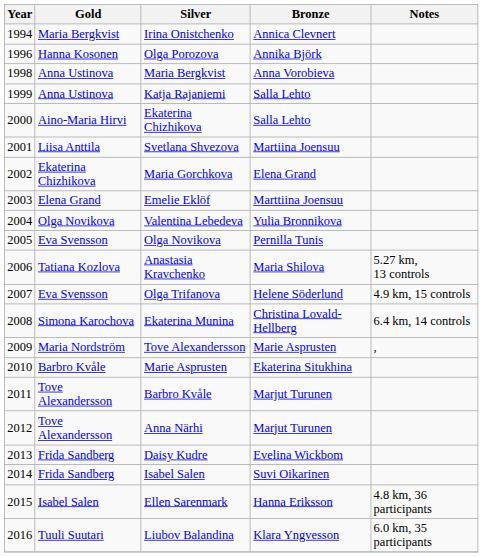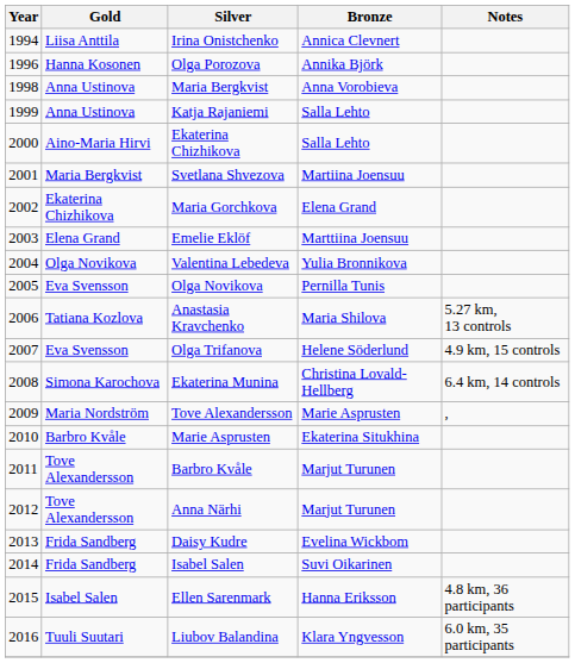Irina Onistchenko | Gold: Maria Bergkvist -> Liisa Anttila
Svetlana Shvezova | Gold: Liisa Anttila -> Maria Bergkvist
